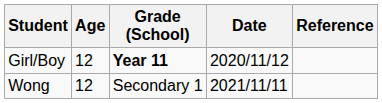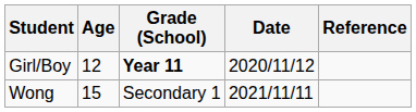Wong | Age: 12 -> 15
